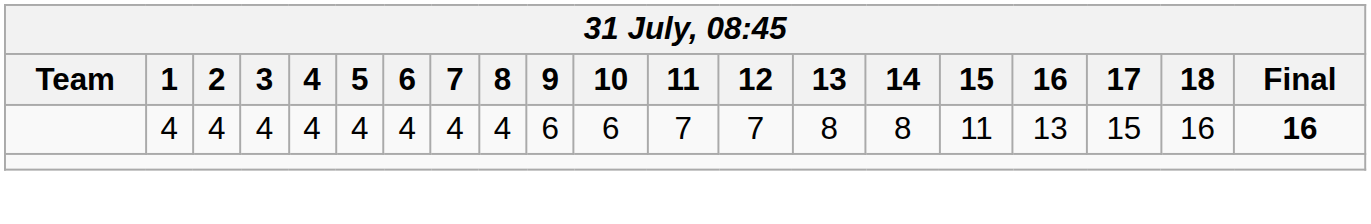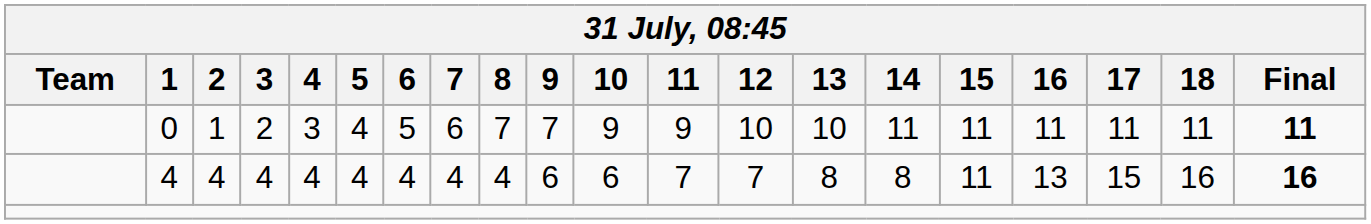+ row: 0 | 1 | 2 | 3 | 4 | 5 | 6 | 7 | 7 | 9 | 9 | 10 | 10 | 11 | 11 | 11 | 11 | 11 | 11
